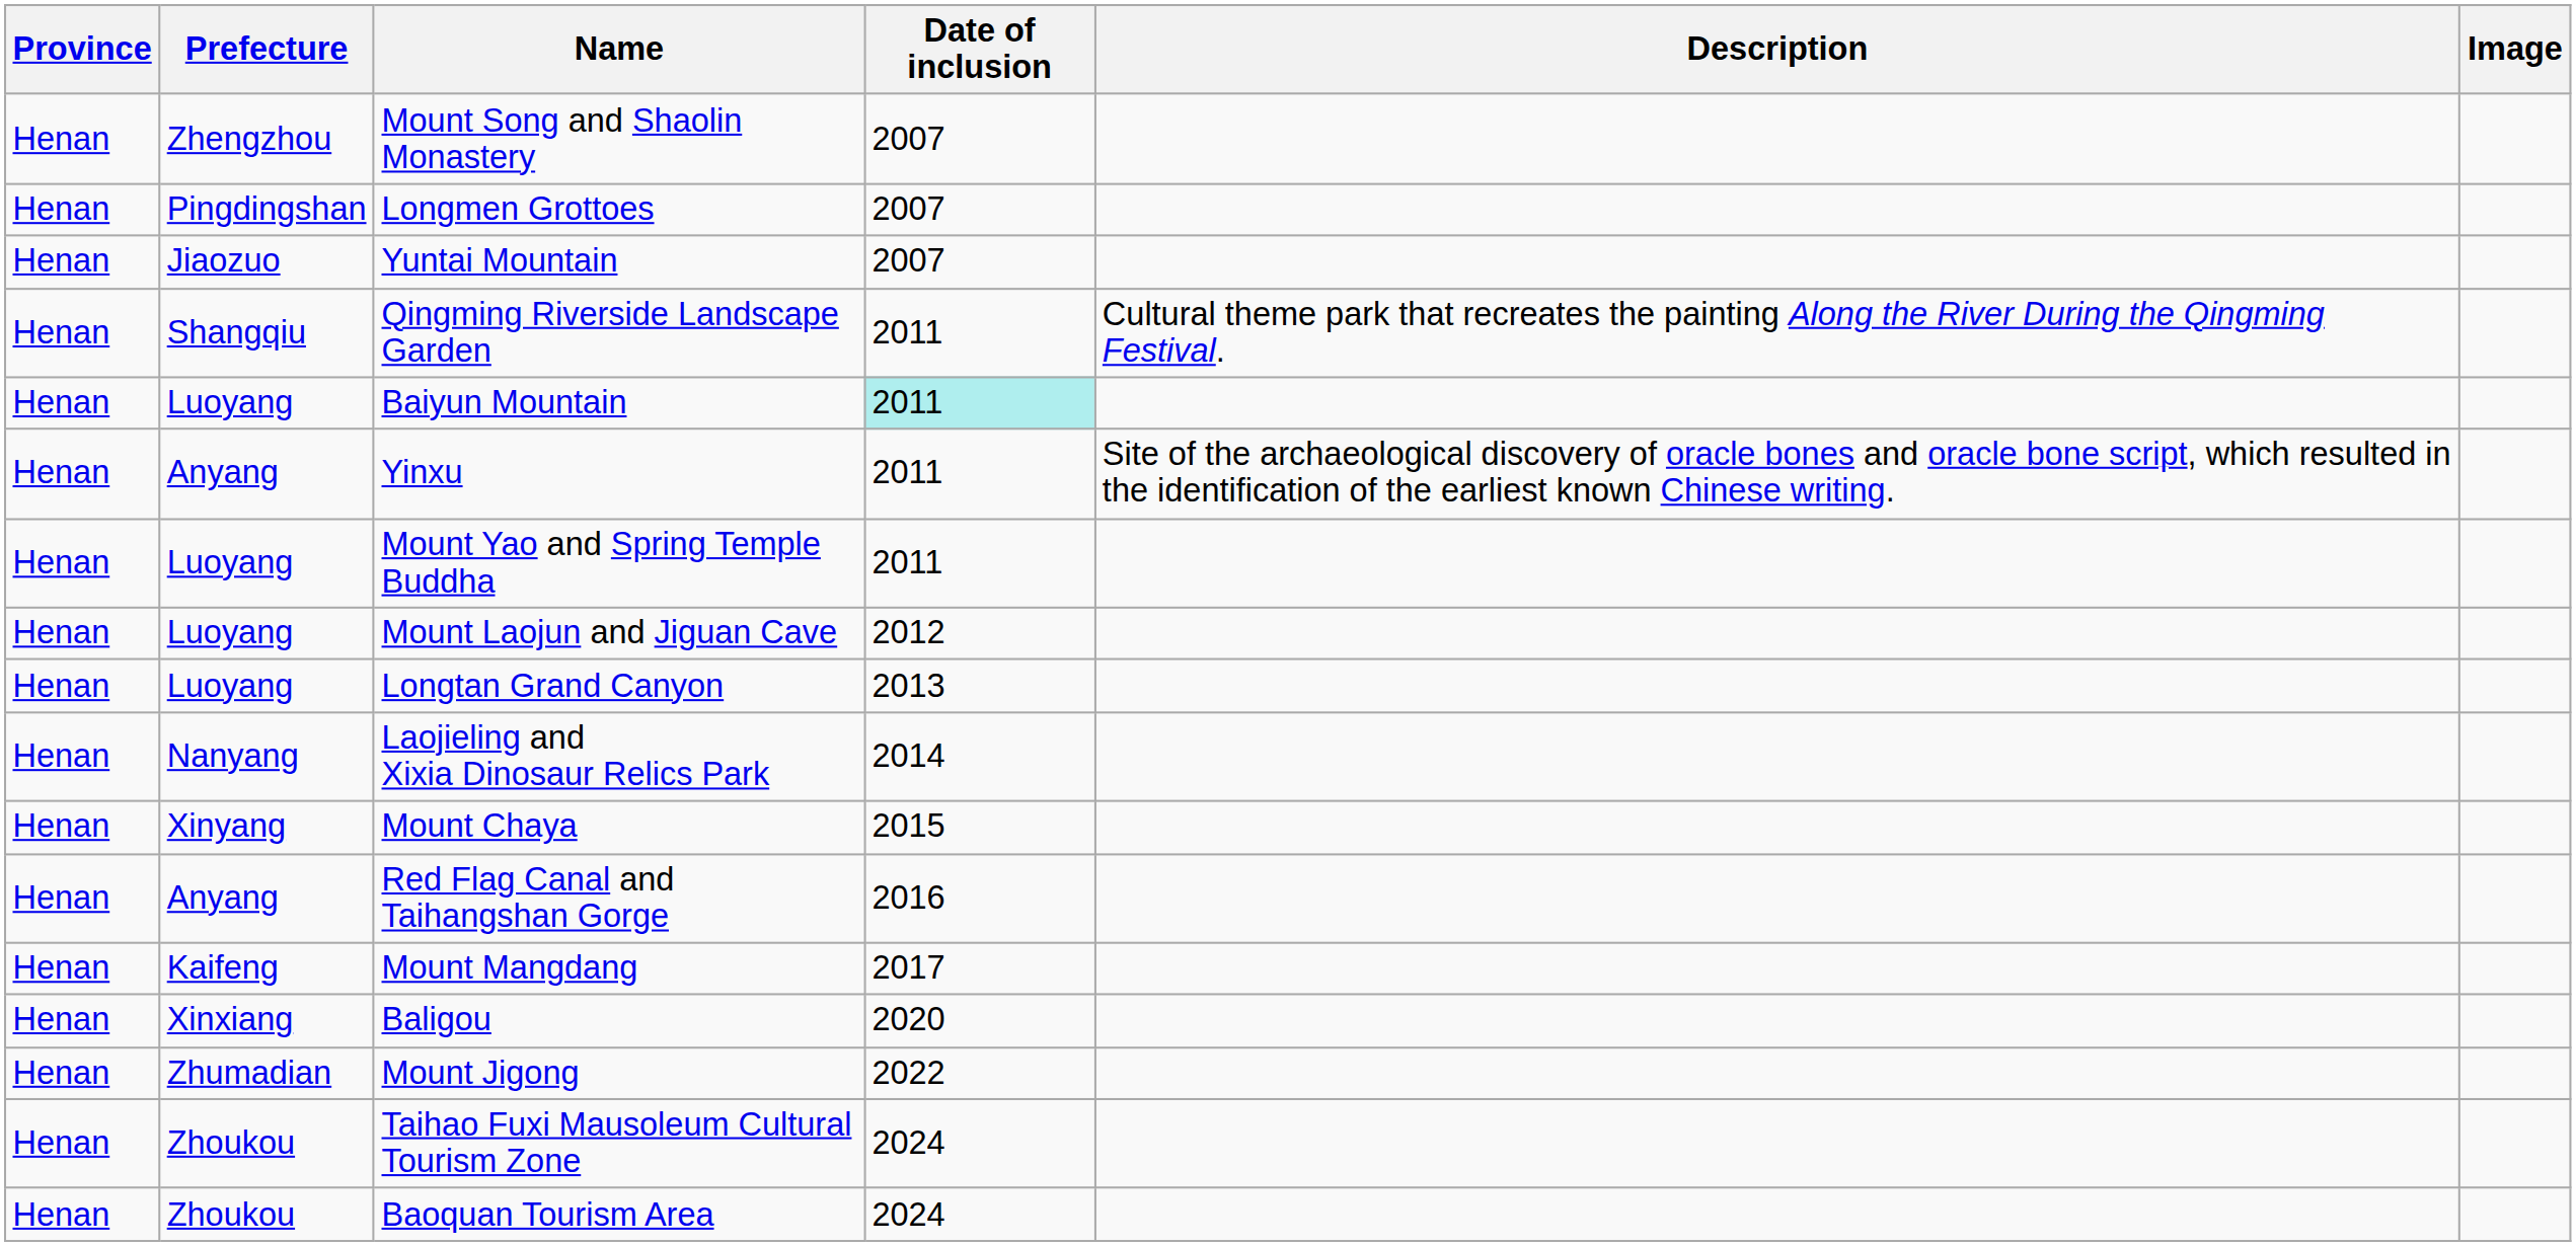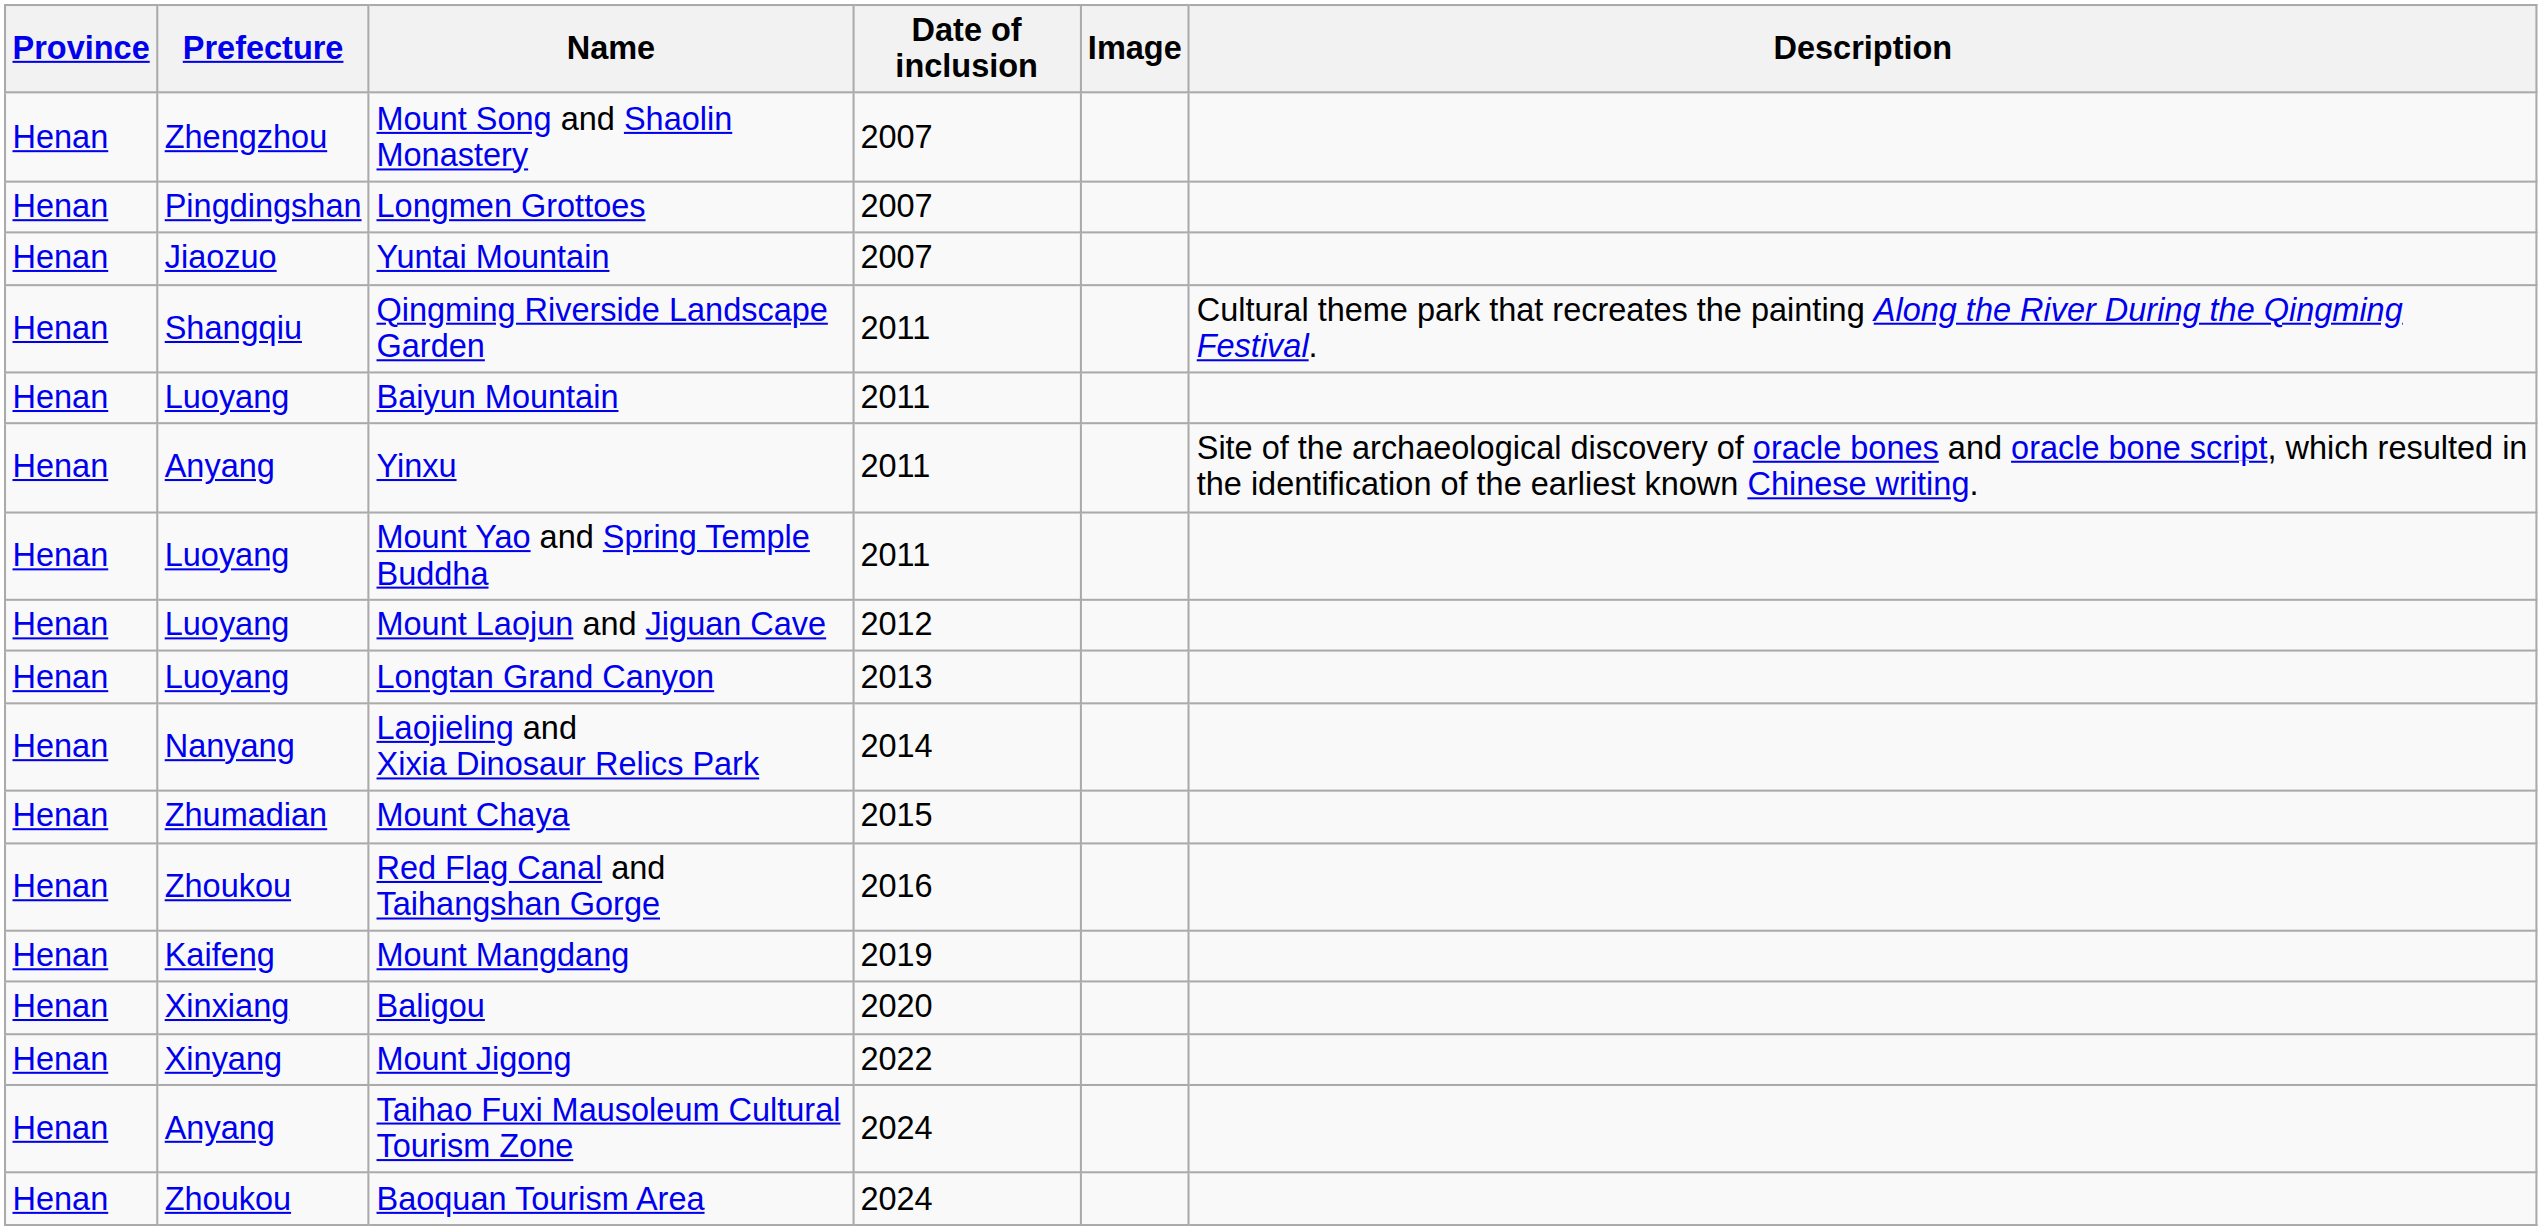columns swapped: Description <-> Image
Baiyun Mountain | Date of inclusion: paleturquoise background -> no background
Mount Chaya | Prefecture: Xinyang -> Zhumadian
Red Flag Canal and Taihangshan Gorge | Prefecture: Anyang -> Zhoukou
Mount Mangdang | Date of inclusion: 2017 -> 2019
Mount Jigong | Prefecture: Zhumadian -> Xinyang
Taihao Fuxi Mausoleum Cultural Tourism Zone | Prefecture: Zhoukou -> Anyang
